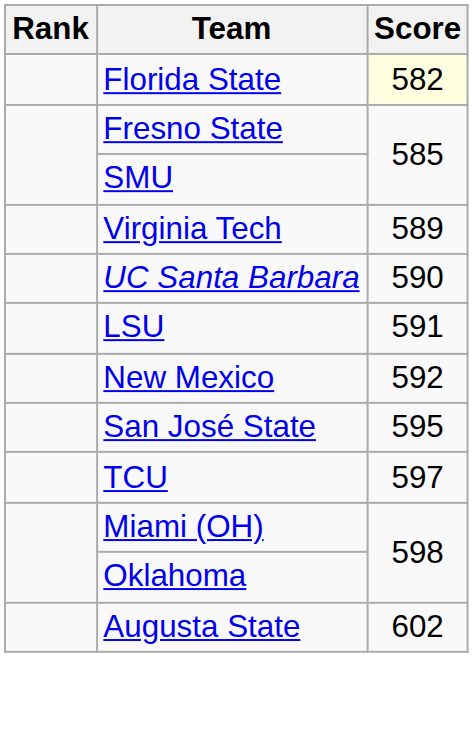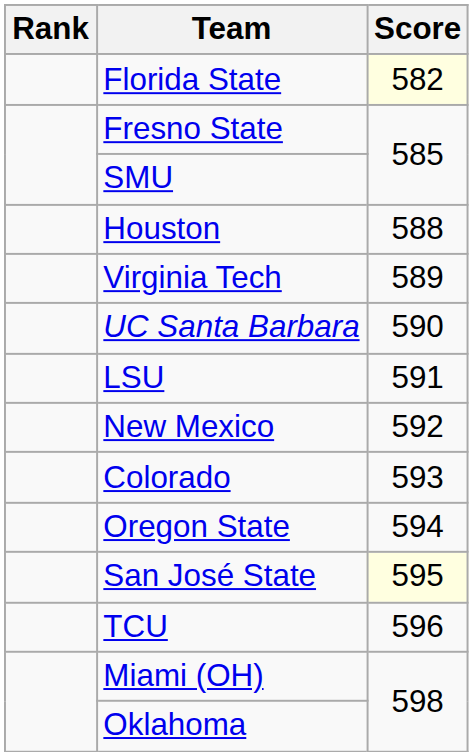+ row: Houston | 588
+ row: Colorado | 593
+ row: Oregon State | 594
San José State | Score: no background -> lightyellow background
TCU | Score: 597 -> 596
- row: Augusta State | 602
